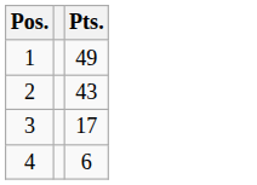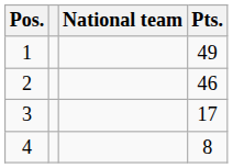+ column: National team
2 | Pts.: 43 -> 46
4 | Pts.: 6 -> 8
